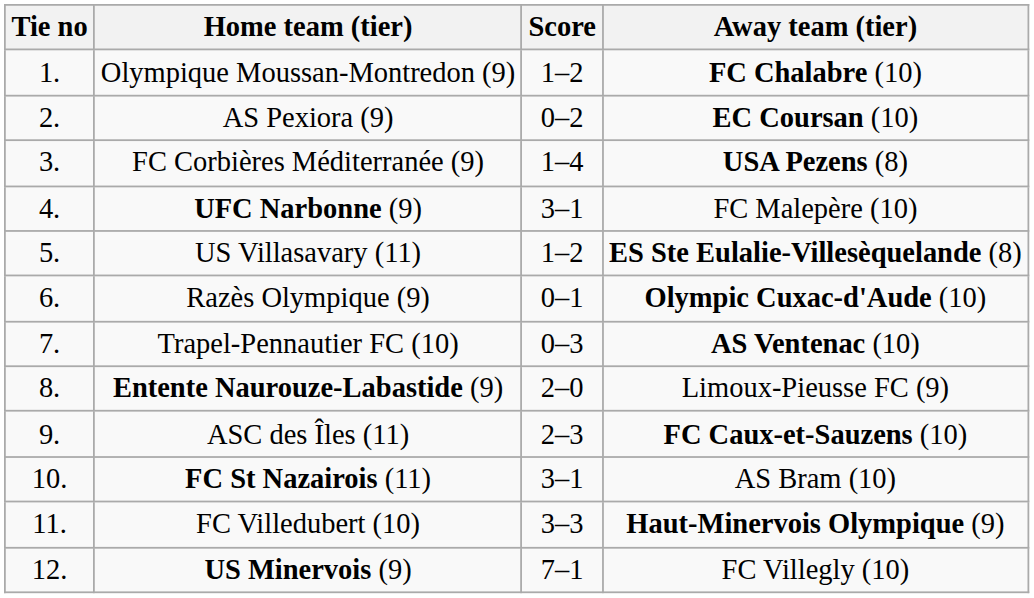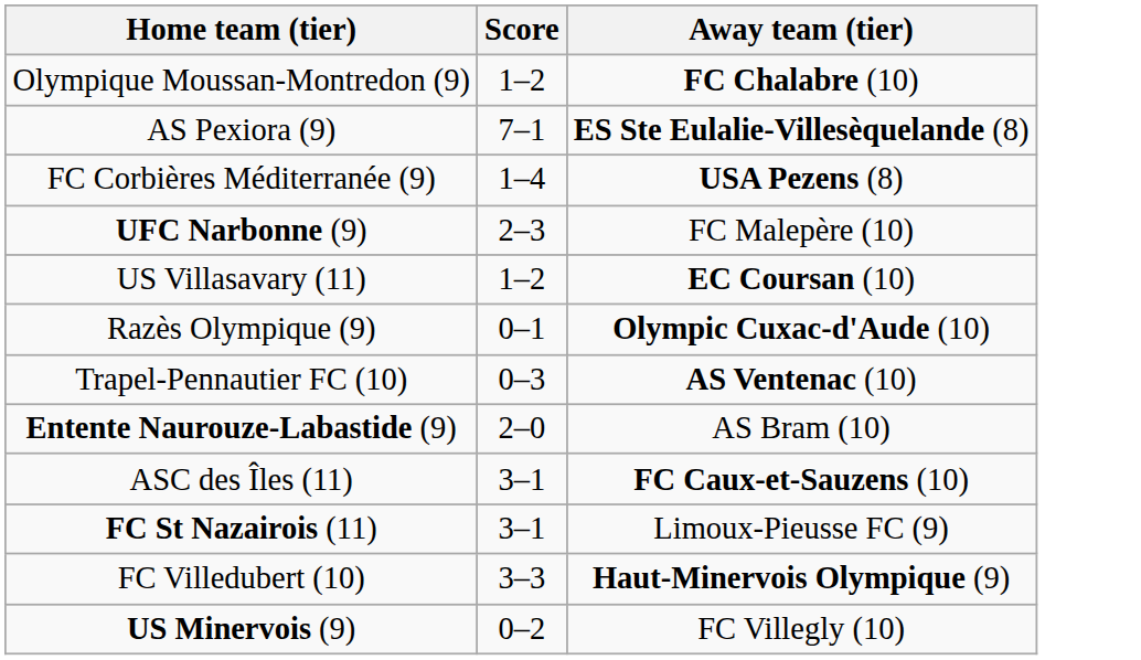- column: Tie no | 1. | 2. | 3. | 4. | 5. | 6. | 7. | 8. | 9. | 10. | 11. | 12.
AS Pexiora (9) | Score: 0–2 -> 7–1
AS Pexiora (9) | Away team (tier): EC Coursan (10) -> ES Ste Eulalie-Villesèquelande (8)
UFC Narbonne (9) | Score: 3–1 -> 2–3
US Villasavary (11) | Away team (tier): ES Ste Eulalie-Villesèquelande (8) -> EC Coursan (10)
Entente Naurouze-Labastide (9) | Away team (tier): Limoux-Pieusse FC (9) -> AS Bram (10)
ASC des Îles (11) | Score: 2–3 -> 3–1
FC St Nazairois (11) | Away team (tier): AS Bram (10) -> Limoux-Pieusse FC (9)
US Minervois (9) | Score: 7–1 -> 0–2
